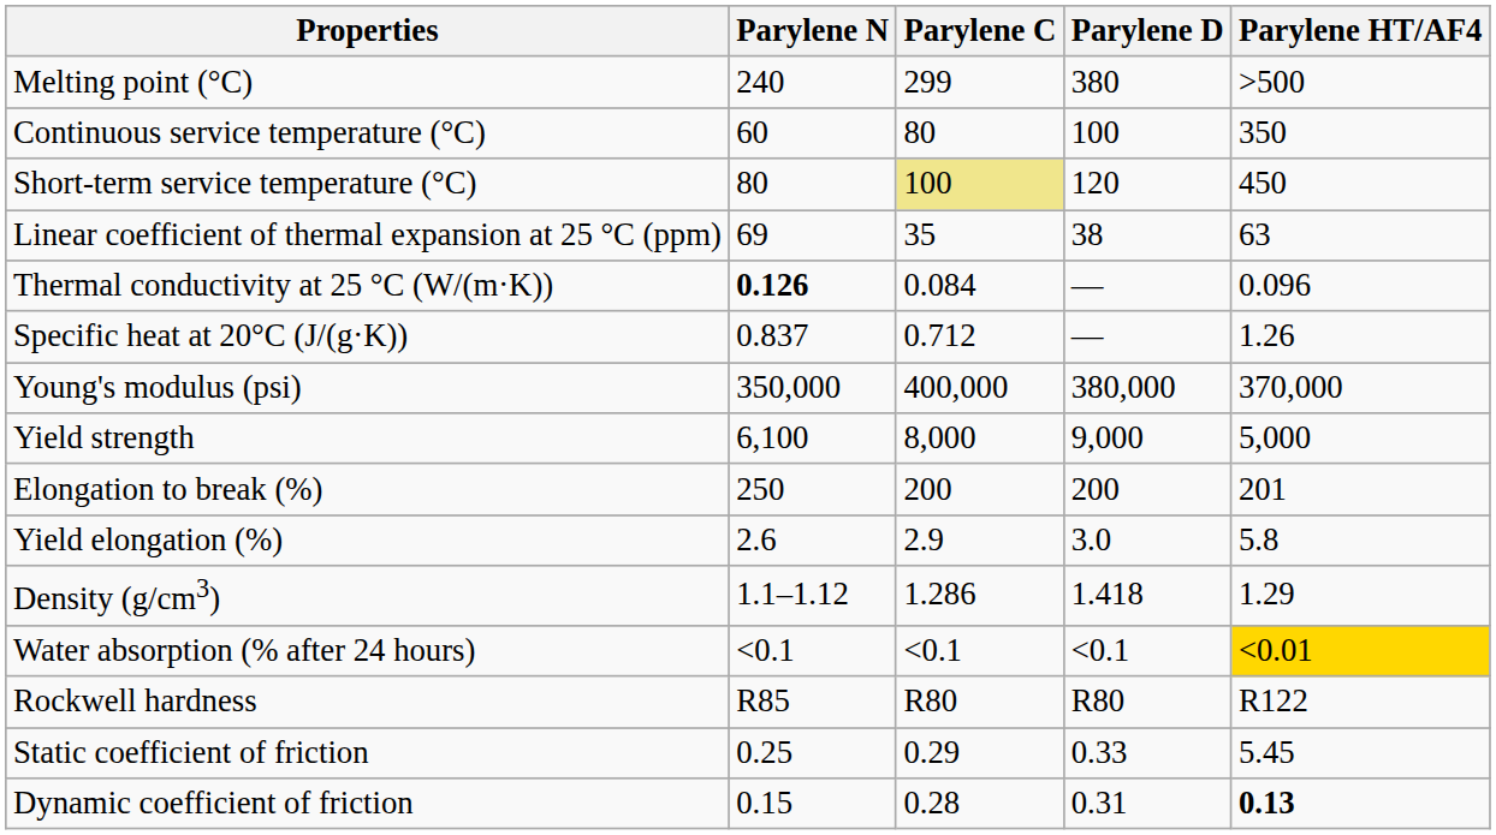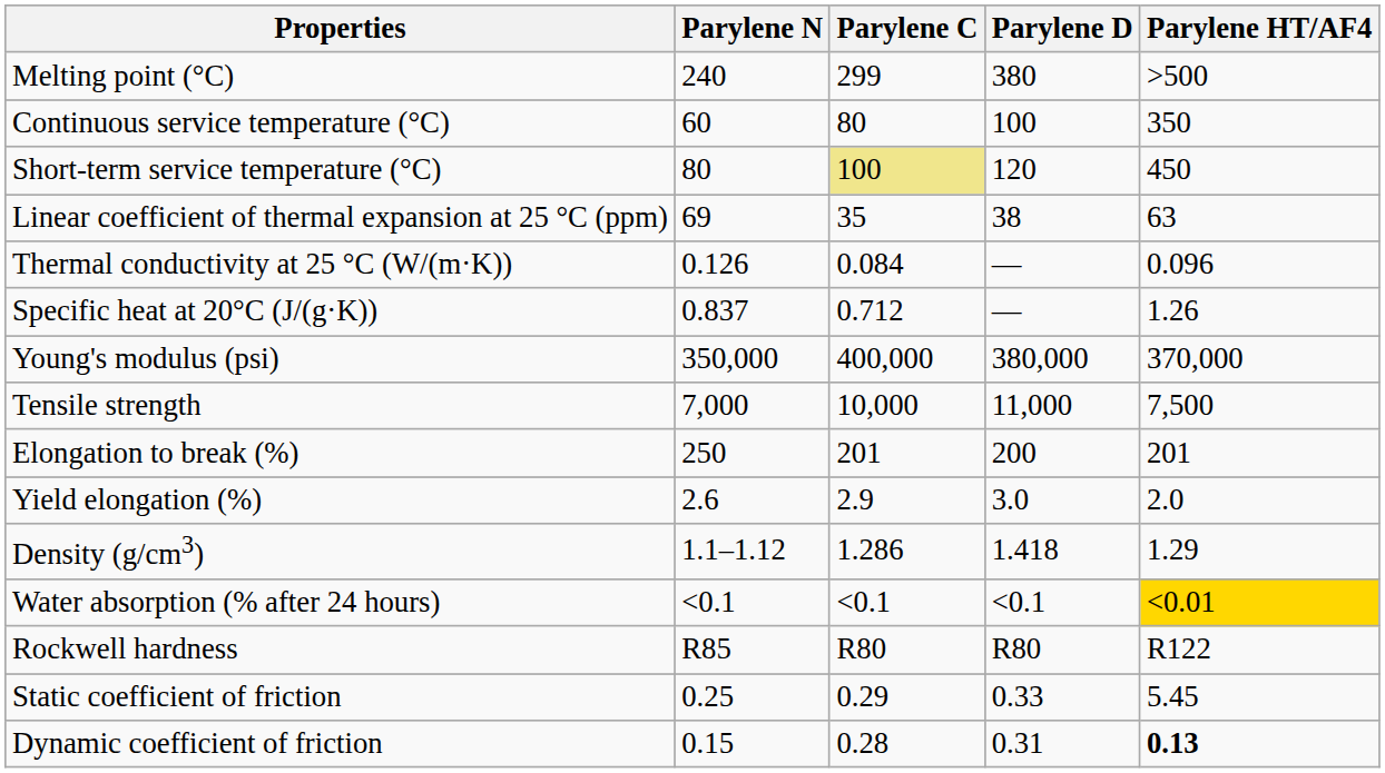Thermal conductivity at 25 °C (W/(m·K)) | Parylene N: bold -> normal
+ row: Tensile strength | 7,000 | 10,000 | 11,000 | 7,500
- row: Yield strength | 6,100 | 8,000 | 9,000 | 5,000
Elongation to break (%) | Parylene C: 200 -> 201
Yield elongation (%) | Parylene HT/AF4: 5.8 -> 2.0
